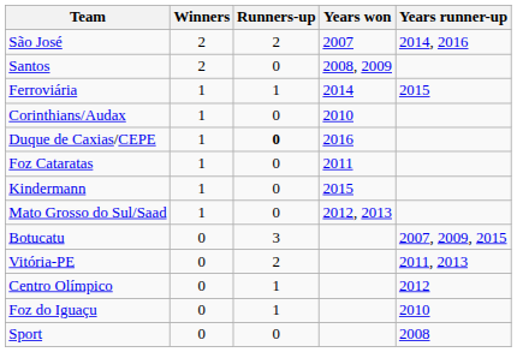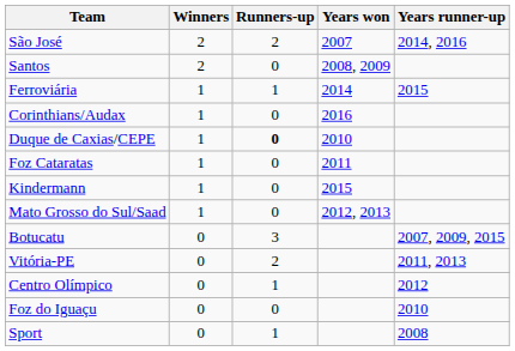Corinthians/Audax | Years won: 2010 -> 2016
Duque de Caxias/CEPE | Years won: 2016 -> 2010
Foz do Iguaçu | Runners-up: 1 -> 0
Sport | Runners-up: 0 -> 1
